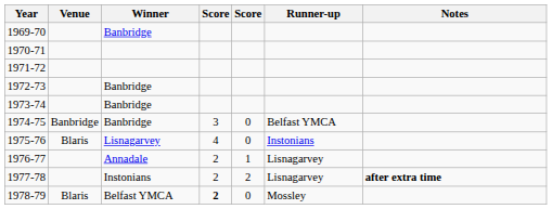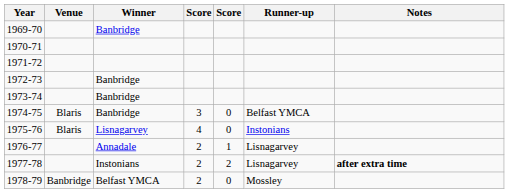1974-75 | Venue: Banbridge -> Blaris
1978-79 | Venue: Blaris -> Banbridge
1978-79 | column 4: bold -> normal
